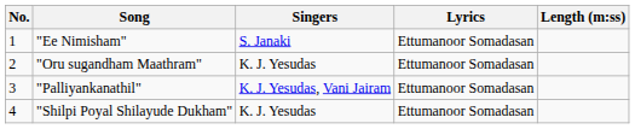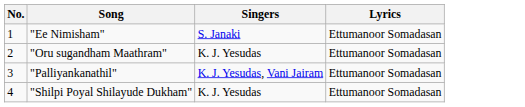- column: Length (m:ss)
